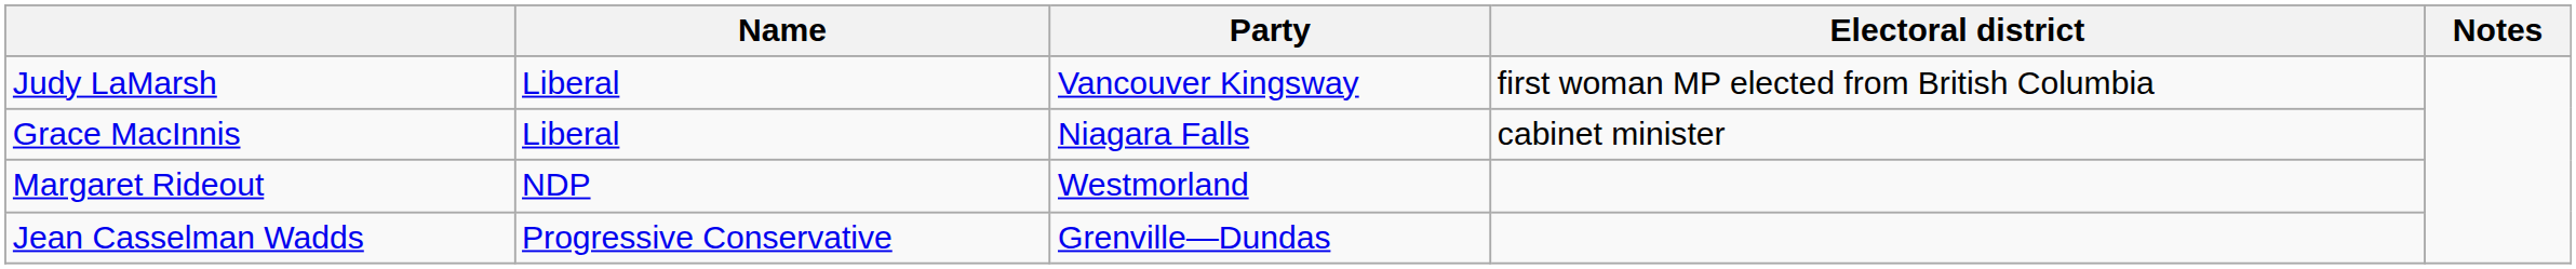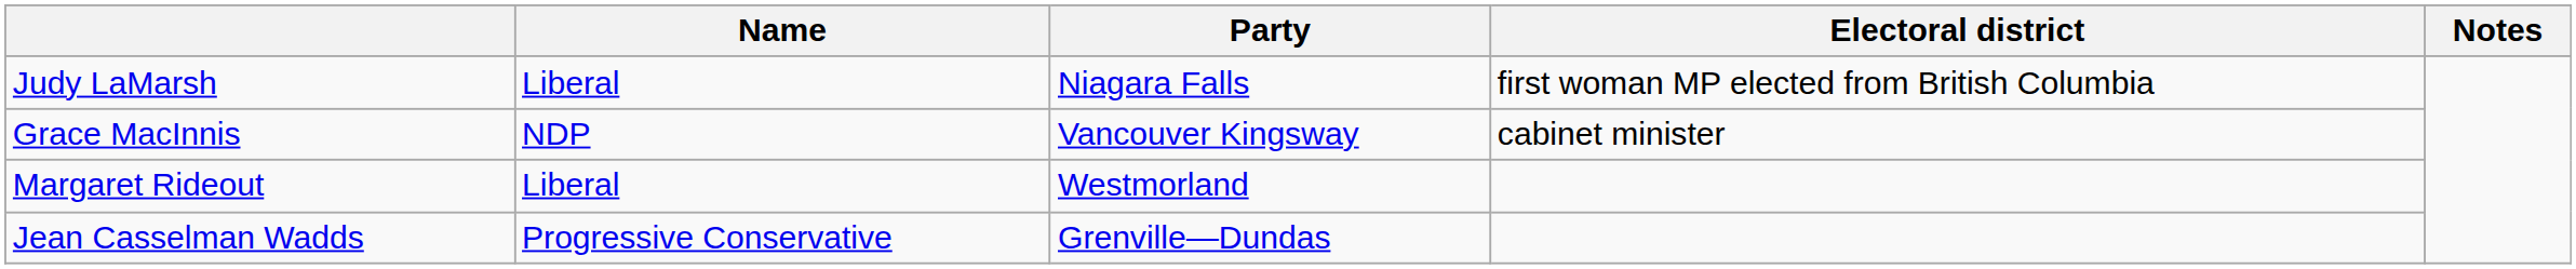Judy LaMarsh | Party: Vancouver Kingsway -> Niagara Falls
Grace MacInnis | Name: Liberal -> NDP
Grace MacInnis | Party: Niagara Falls -> Vancouver Kingsway
Margaret Rideout | Name: NDP -> Liberal
